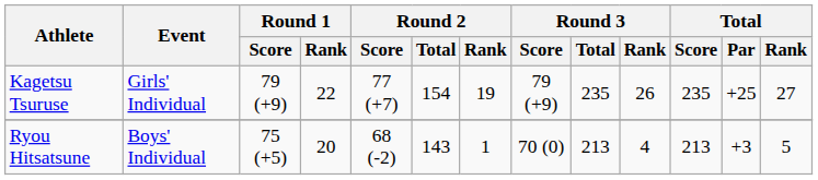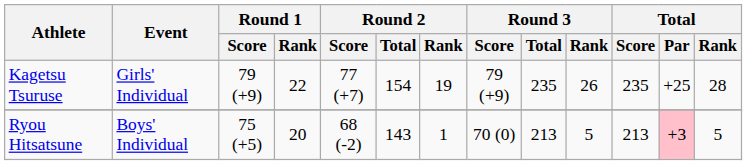Kagetsu Tsuruse | Total / Rank: 27 -> 28
Ryou Hitsatsune | Round 3 / Rank: 4 -> 5
Ryou Hitsatsune | Total / Par: no background -> pink background
